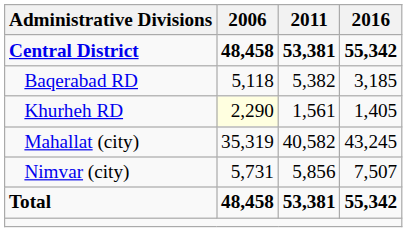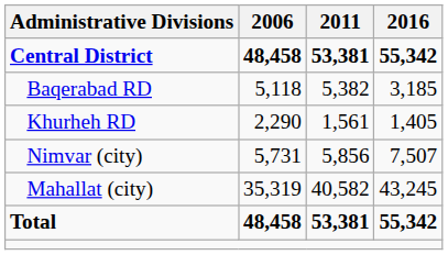Khurheh RD | 2006: lightyellow background -> no background
rows swapped: Mahallat (city) <-> Nimvar (city)
